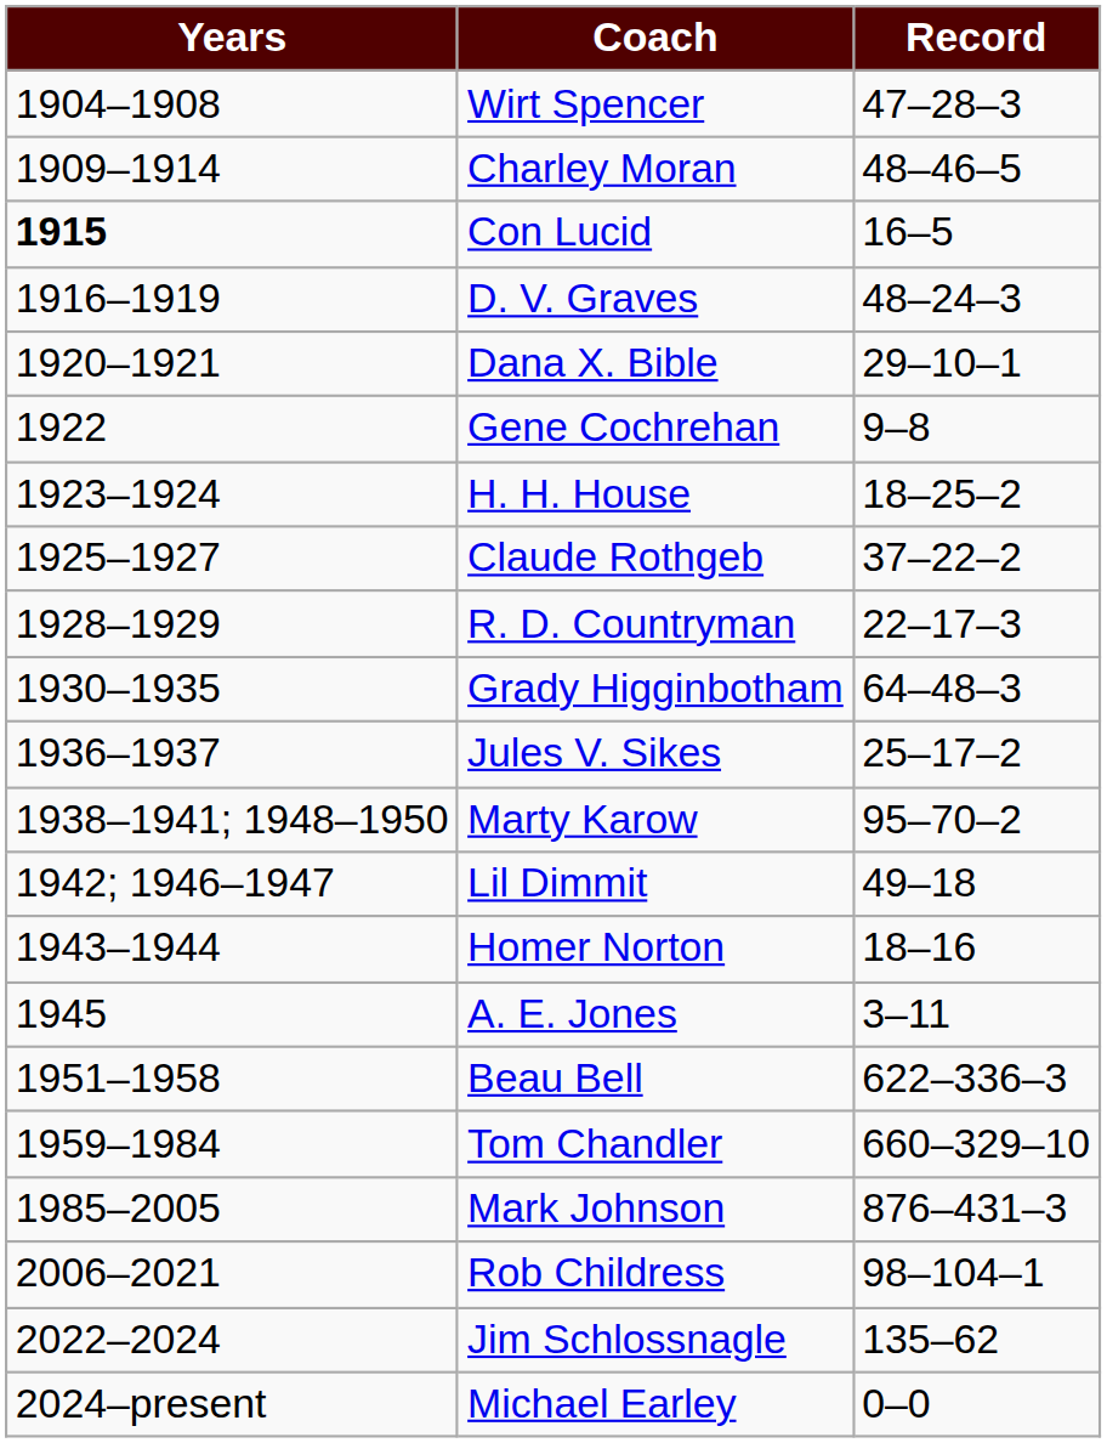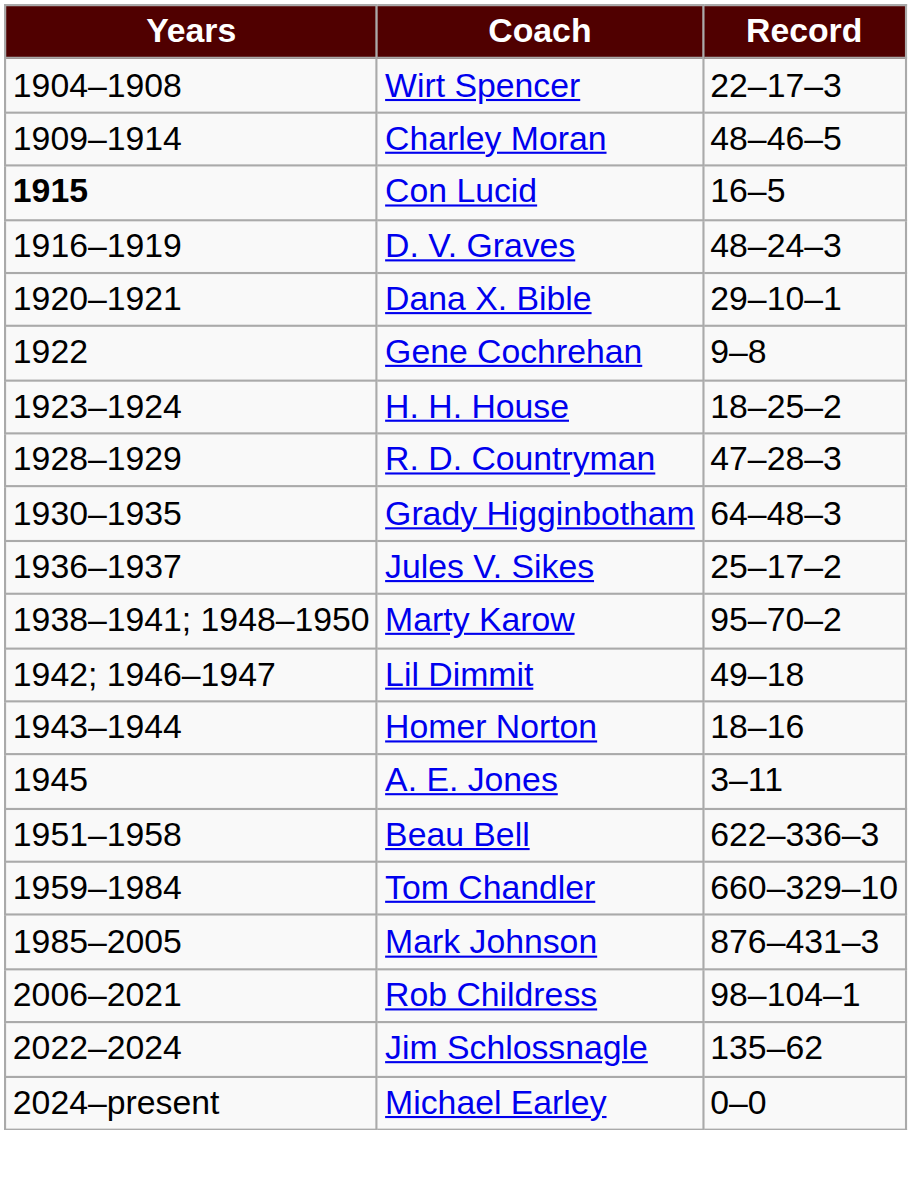Wirt Spencer | Record: 47–28–3 -> 22–17–3
- row: 1925–1927 | Claude Rothgeb | 37–22–2
R. D. Countryman | Record: 22–17–3 -> 47–28–3
